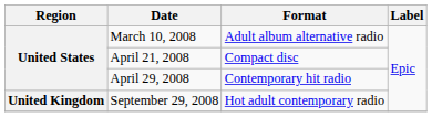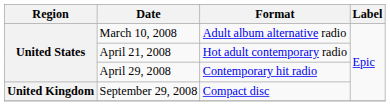April 21, 2008 | Format: Compact disc -> Hot adult contemporary radio
September 29, 2008 | Format: Hot adult contemporary radio -> Compact disc
